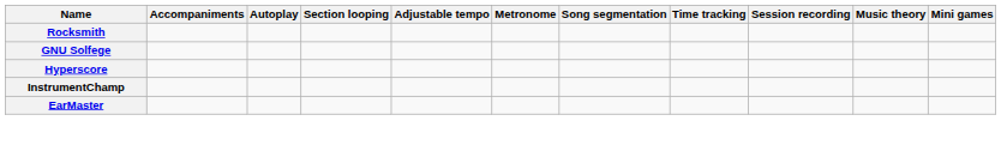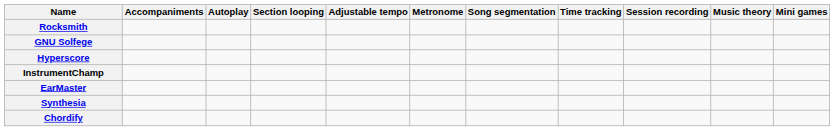+ row: Synthesia
+ row: Chordify
